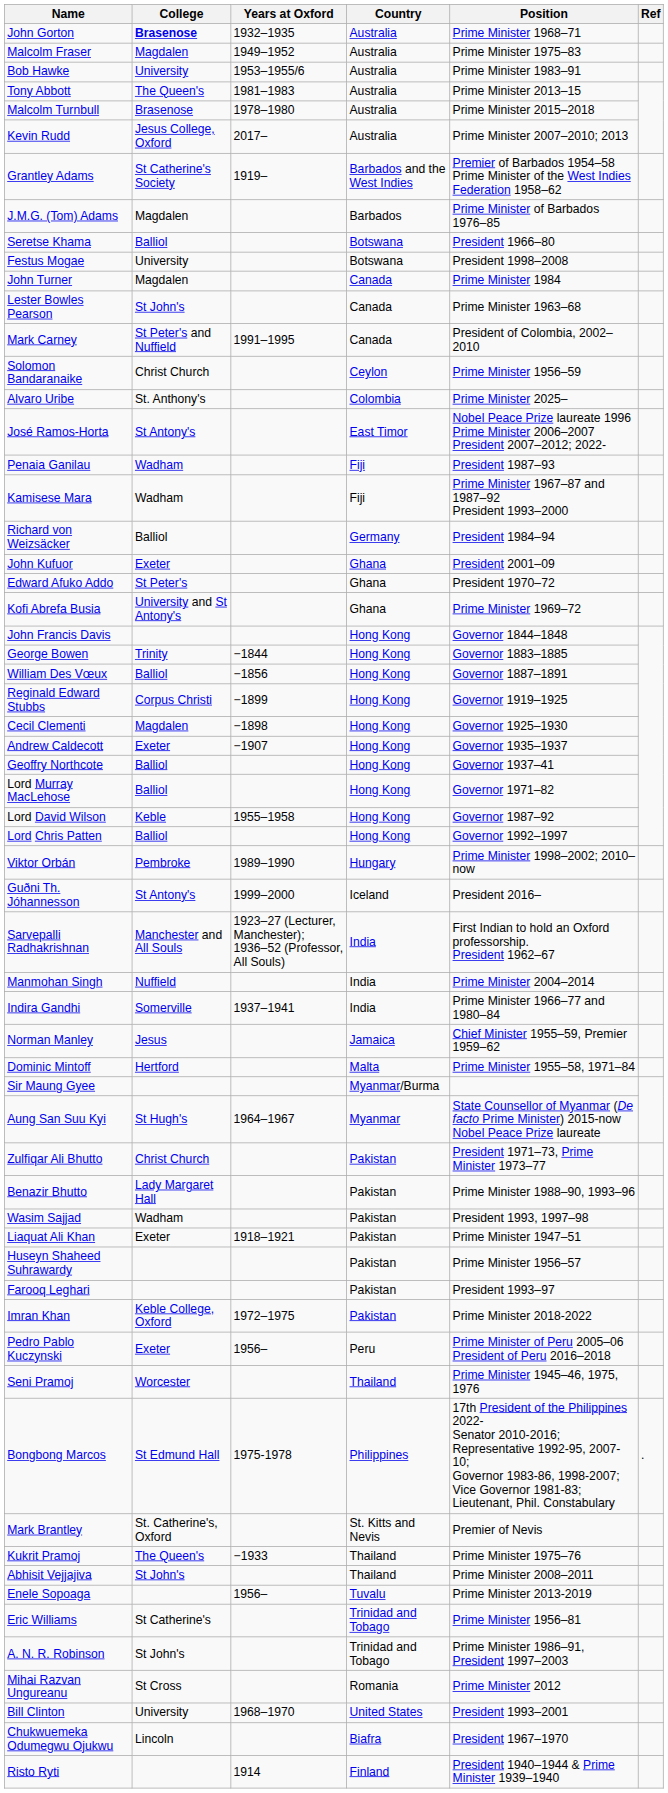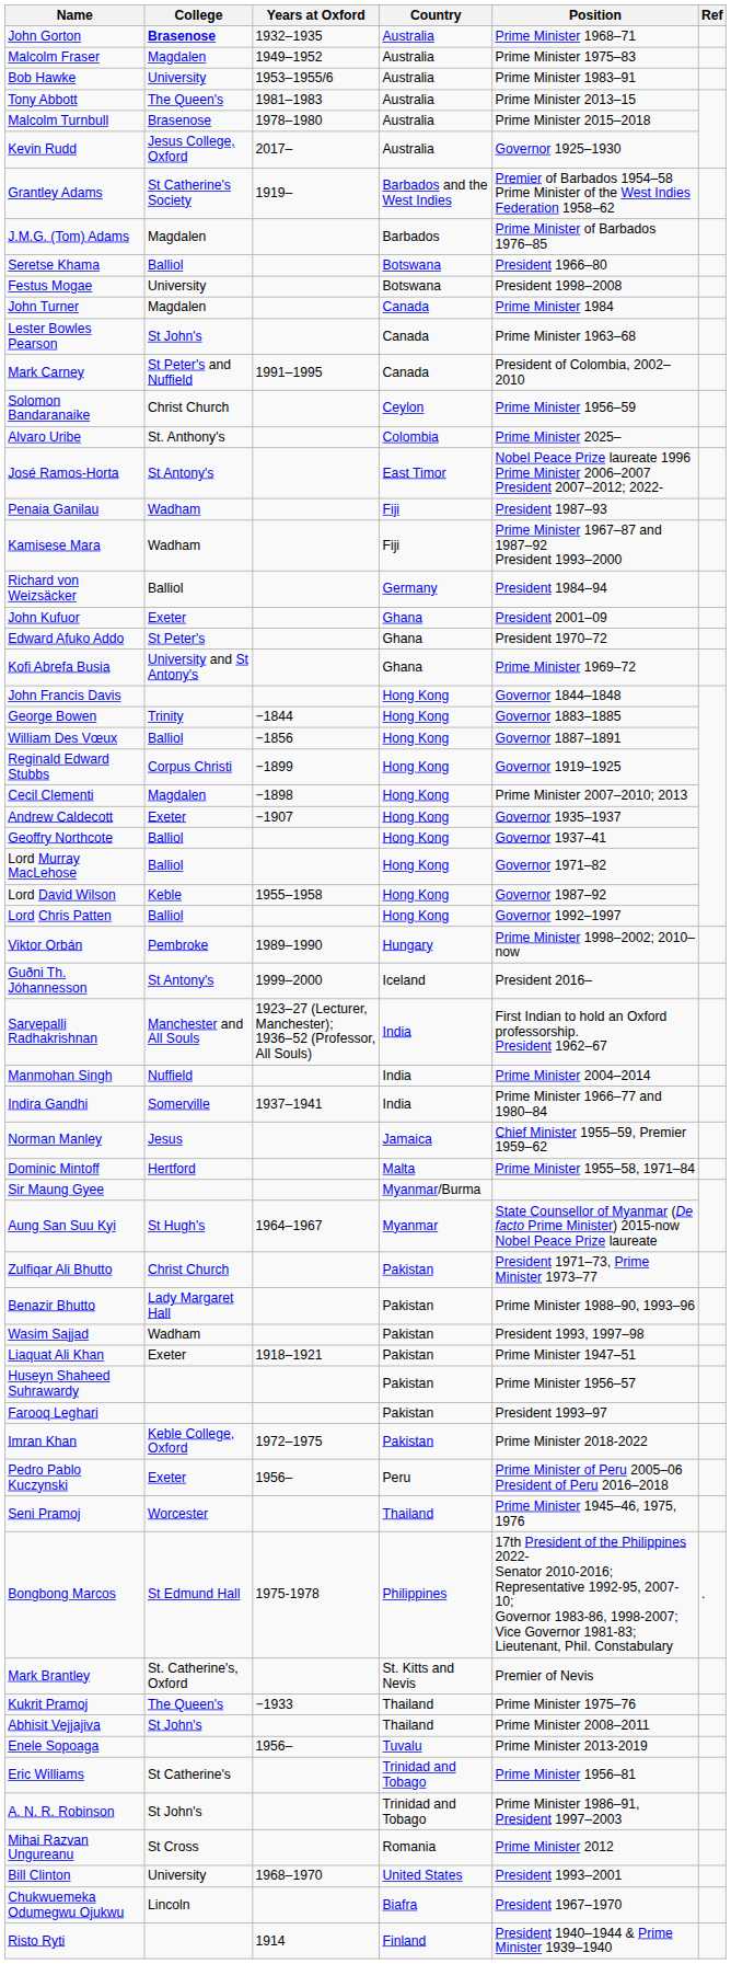Kevin Rudd | Position: Prime Minister 2007–2010; 2013 -> Governor 1925–1930
Cecil Clementi | Position: Governor 1925–1930 -> Prime Minister 2007–2010; 2013
